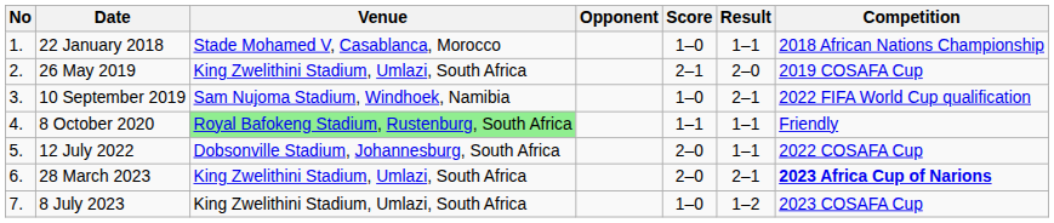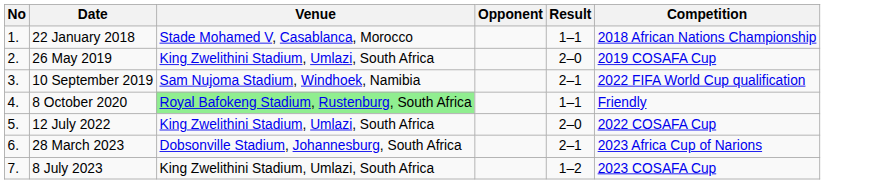- column: Score | 1–0 | 2–1 | 1–0 | 1–1 | 2–0 | 2–0 | 1–0
12 July 2022 | Venue: Dobsonville Stadium, Johannesburg, South Africa -> King Zwelithini Stadium, Umlazi, South Africa
12 July 2022 | Result: 1–1 -> 2–0
28 March 2023 | Venue: King Zwelithini Stadium, Umlazi, South Africa -> Dobsonville Stadium, Johannesburg, South Africa
28 March 2023 | Competition: bold -> normal
